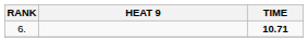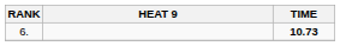6. | TIME: 10.71 -> 10.73
